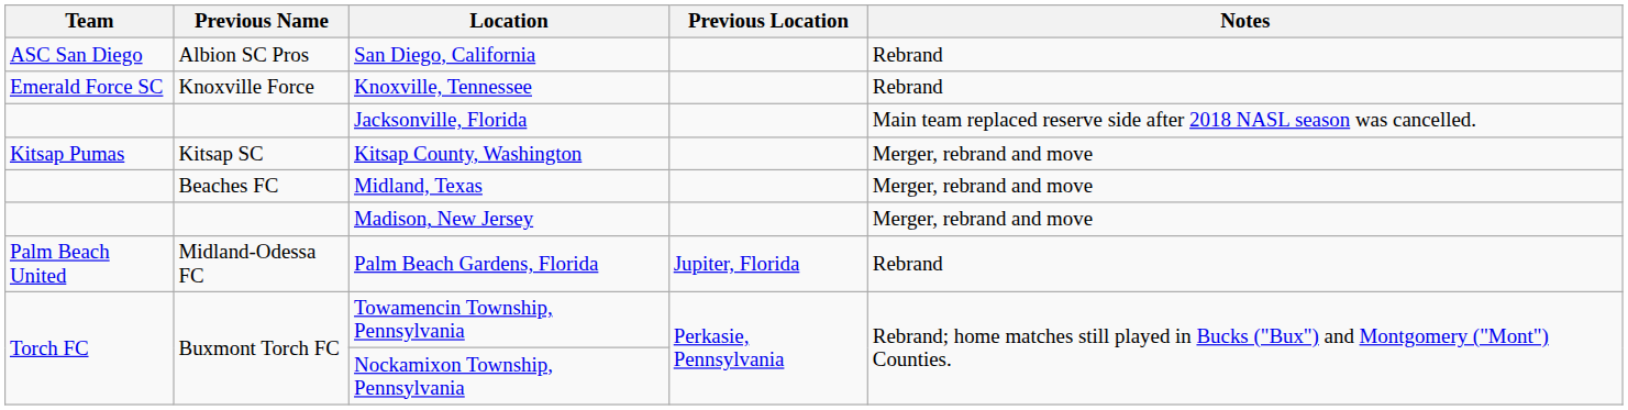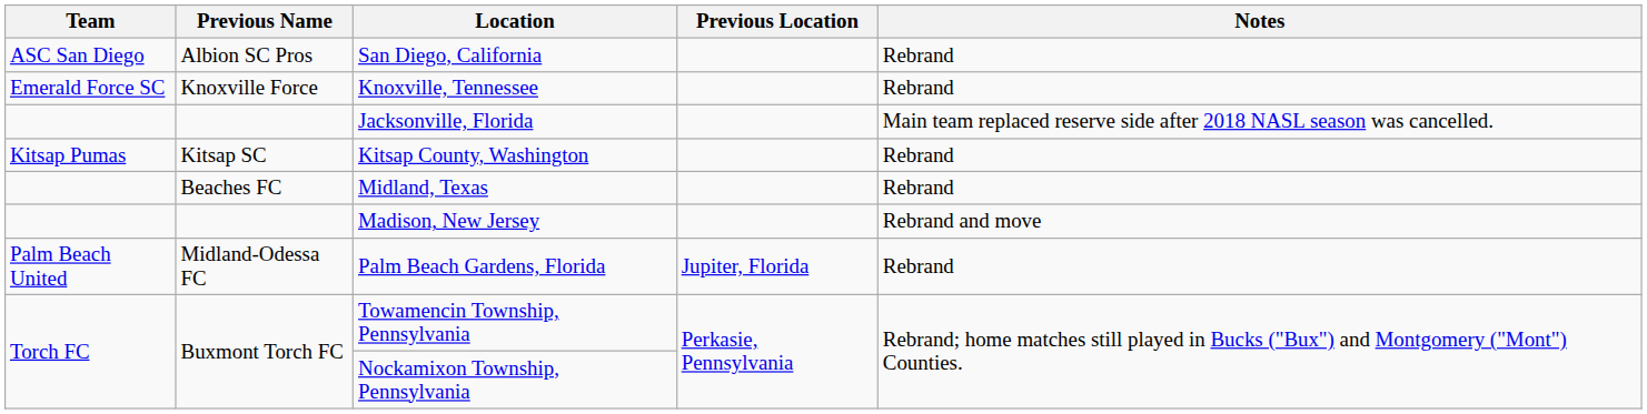Kitsap County, Washington | Notes: Merger, rebrand and move -> Rebrand
Midland, Texas | Notes: Merger, rebrand and move -> Rebrand
Madison, New Jersey | Notes: Merger, rebrand and move -> Rebrand and move
